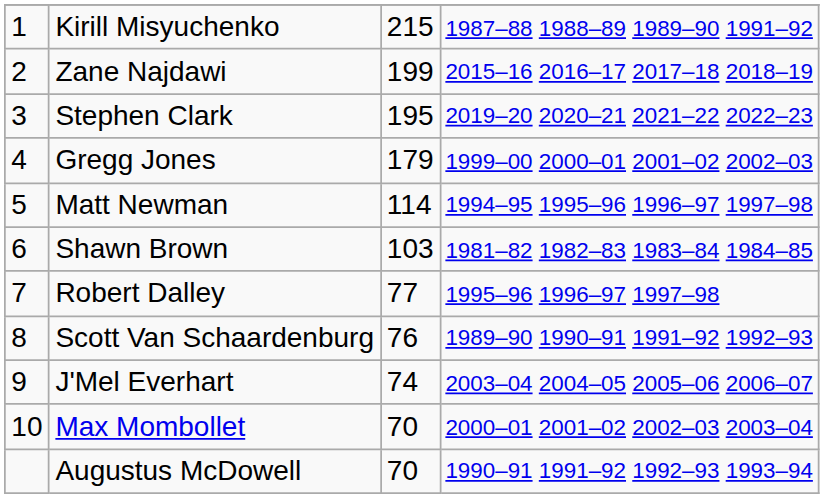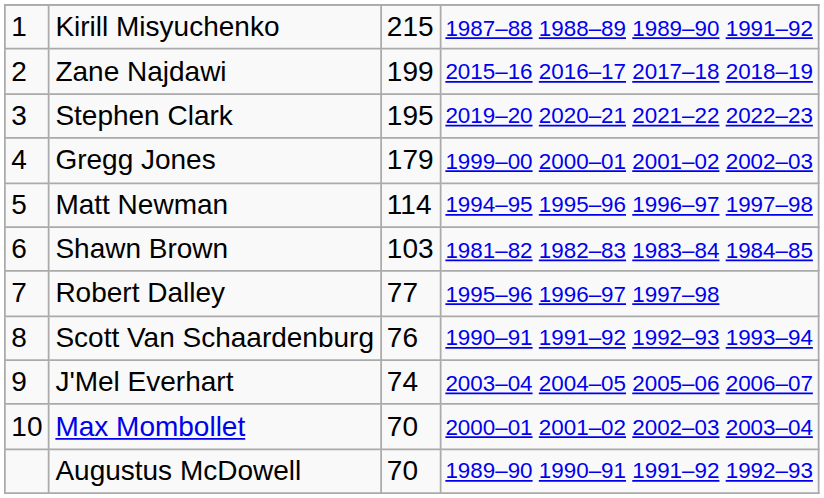Scott Van Schaardenburg | column 4: 1989–90 1990–91 1991–92 1992–93 -> 1990–91 1991–92 1992–93 1993–94
Augustus McDowell | column 4: 1990–91 1991–92 1992–93 1993–94 -> 1989–90 1990–91 1991–92 1992–93
